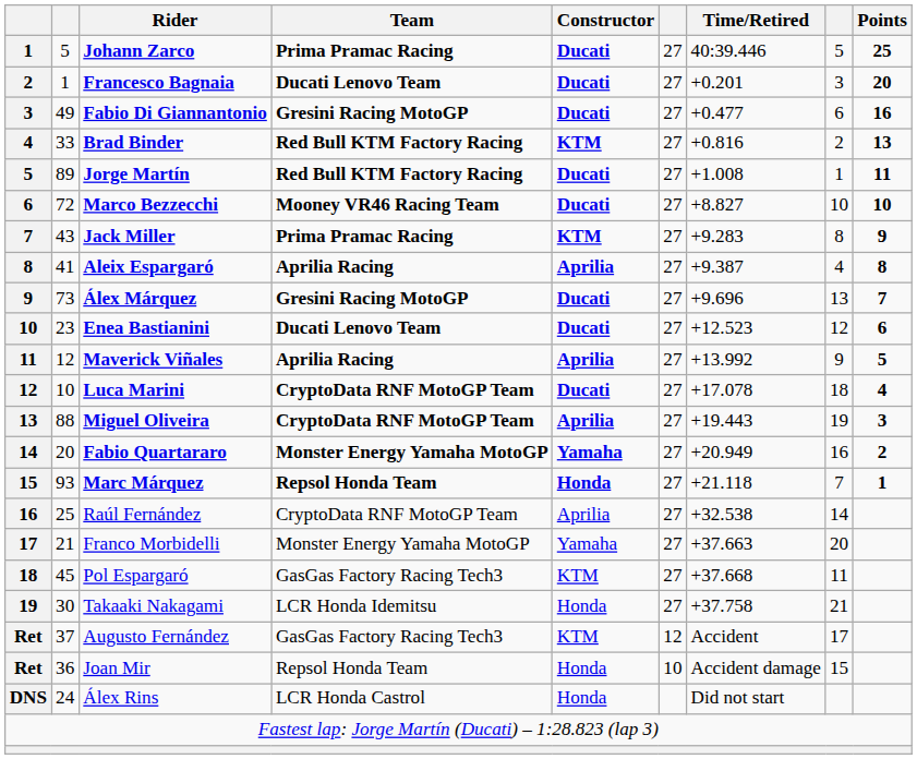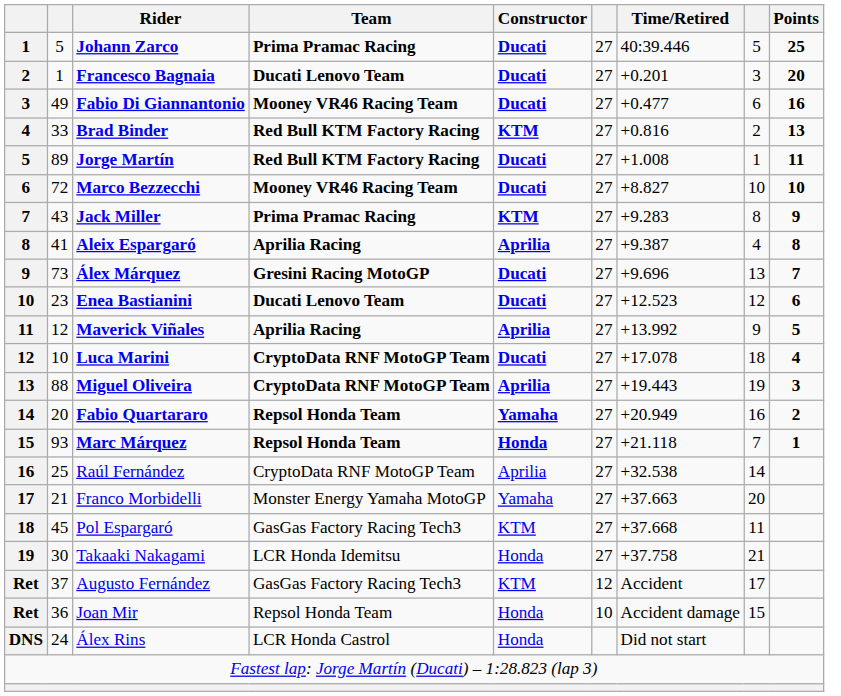Fabio Di Giannantonio | Team: Gresini Racing MotoGP -> Mooney VR46 Racing Team
Fabio Quartararo | Team: Monster Energy Yamaha MotoGP -> Repsol Honda Team
